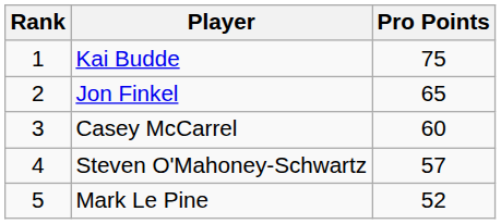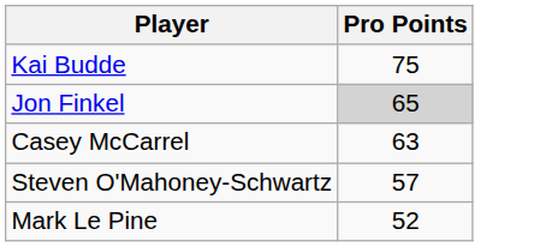- column: Rank | 1 | 2 | 3 | 4 | 5
Jon Finkel | Pro Points: no background -> lightgrey background
Casey McCarrel | Pro Points: 60 -> 63
